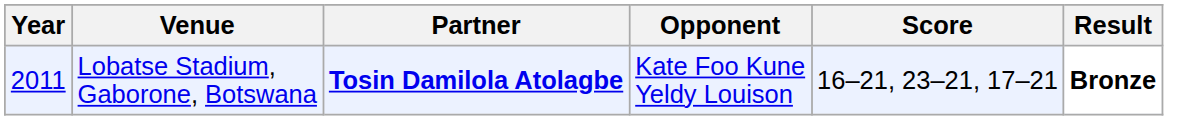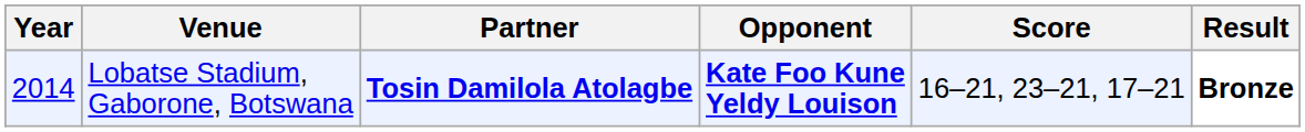Lobatse Stadium, Gaborone, Botswana | Year: 2011 -> 2014
Lobatse Stadium, Gaborone, Botswana | Opponent: normal -> bold
